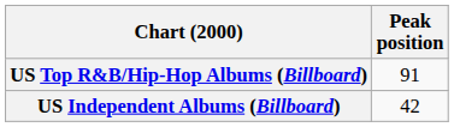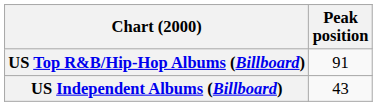US Independent Albums (Billboard) | Peak position: 42 -> 43
